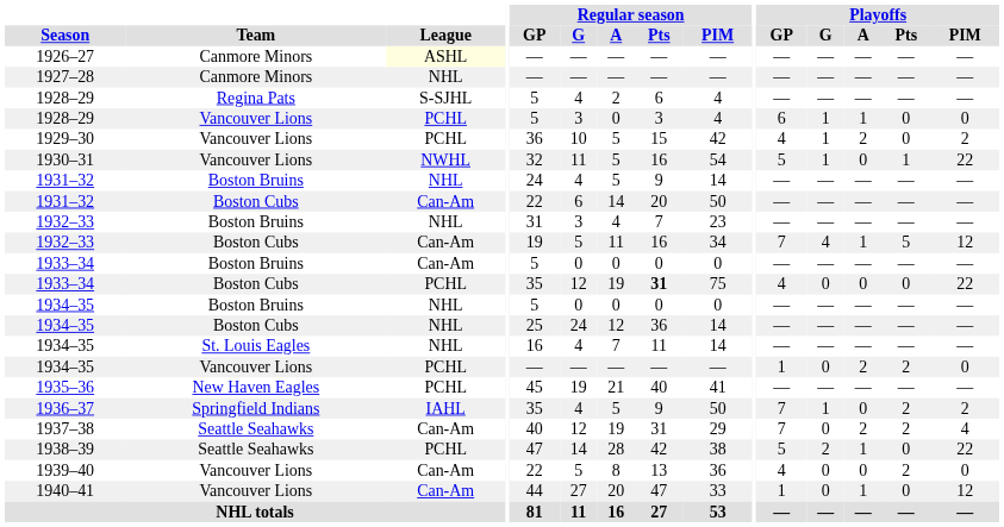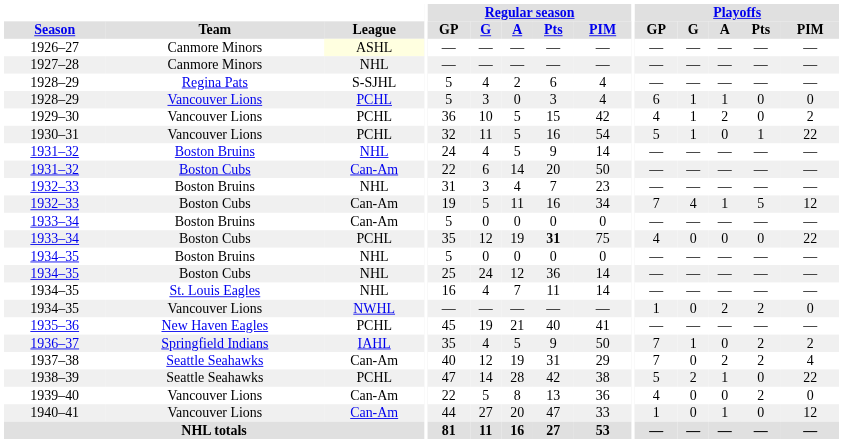1930–31 | League: NWHL -> PCHL
1934–35 / Vancouver Lions | League: PCHL -> NWHL
